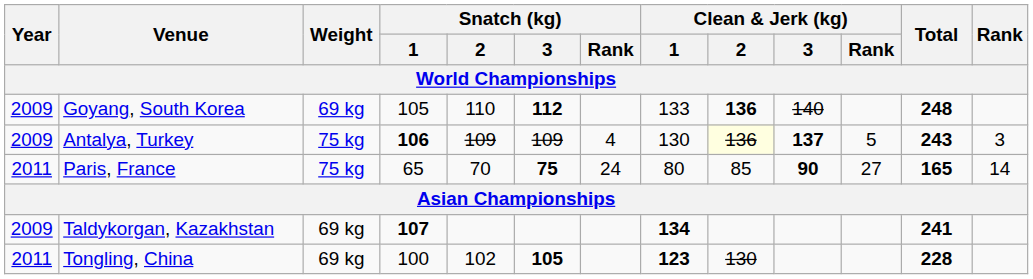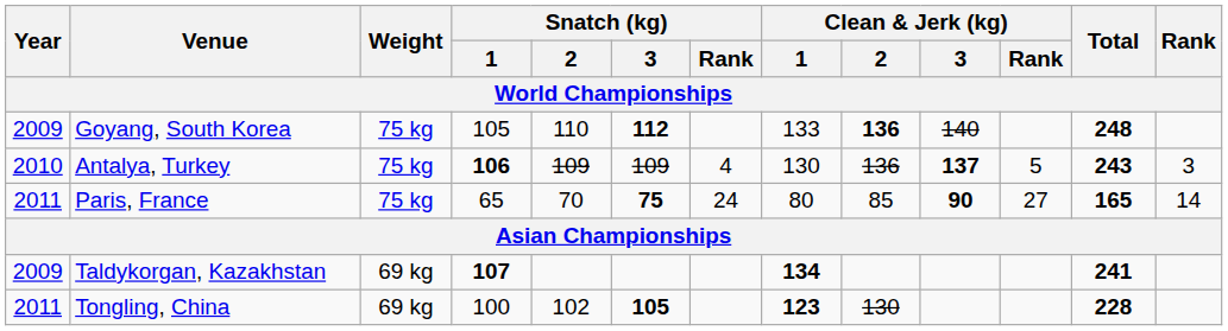Goyang, South Korea | Weight: 69 kg -> 75 kg
Antalya, Turkey | Year: 2009 -> 2010
Antalya, Turkey | Clean & Jerk (kg) / 2: lightyellow background -> no background
